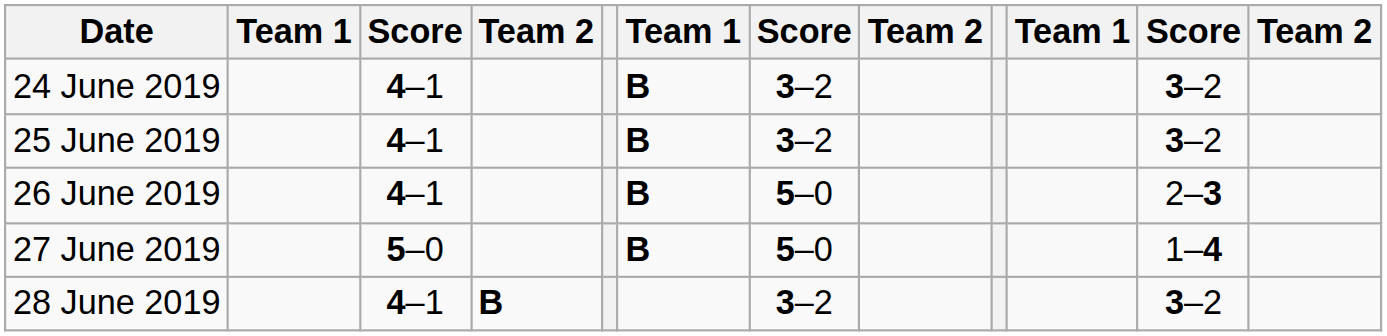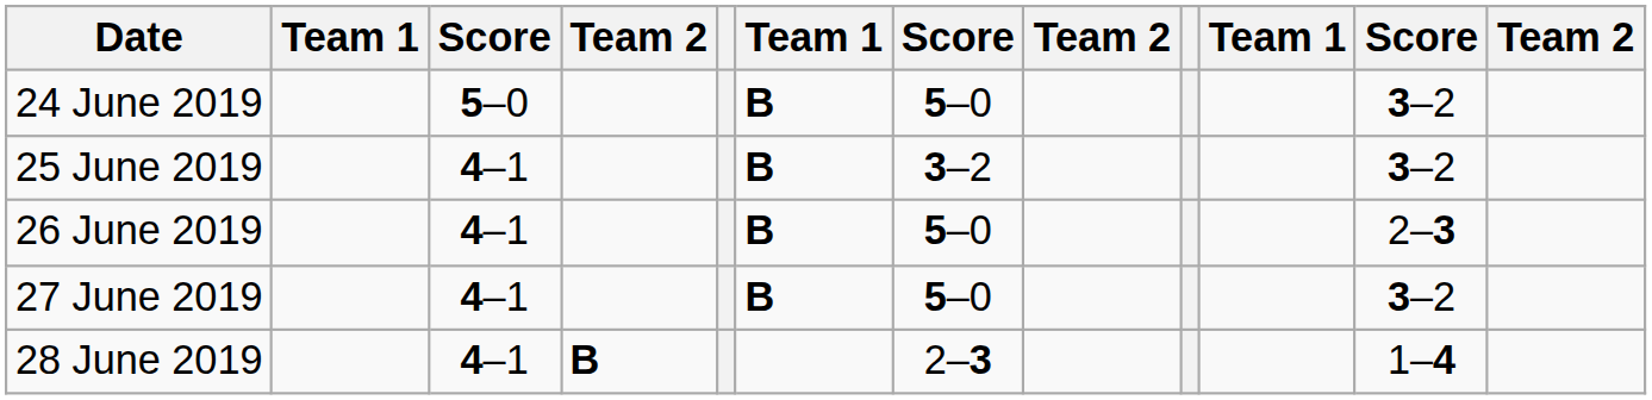24 June 2019 | column 3: 4–1 -> 5–0
24 June 2019 | column 7: 3–2 -> 5–0
27 June 2019 | column 3: 5–0 -> 4–1
27 June 2019 | column 11: 1–4 -> 3–2
28 June 2019 | column 7: 3–2 -> 2–3
28 June 2019 | column 11: 3–2 -> 1–4
